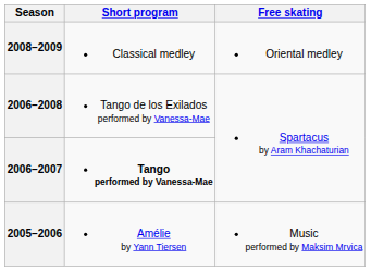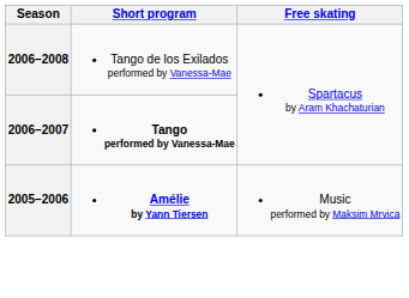- row: 2008–2009 | Classical medley | Oriental medley
2005–2006 | Short program: normal -> bold
